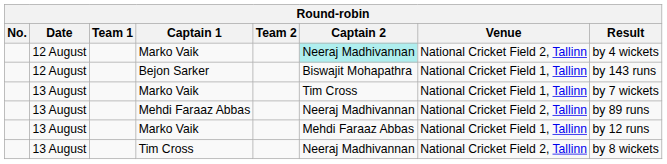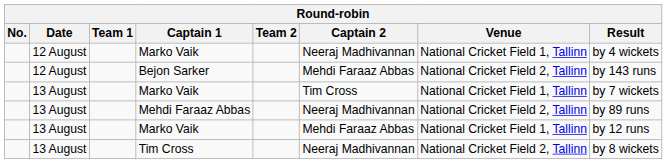12 August / Marko Vaik | Captain 2: paleturquoise background -> no background
12 August / Marko Vaik | Venue: National Cricket Field 2, Tallinn -> National Cricket Field 1, Tallinn
Bejon Sarker | Captain 2: Biswajit Mohapathra -> Mehdi Faraaz Abbas
Bejon Sarker | Venue: National Cricket Field 1, Tallinn -> National Cricket Field 2, Tallinn
